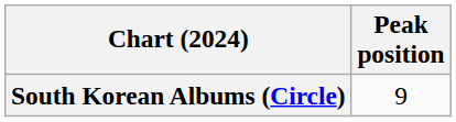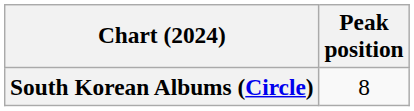South Korean Albums (Circle) | Peak position: 9 -> 8
